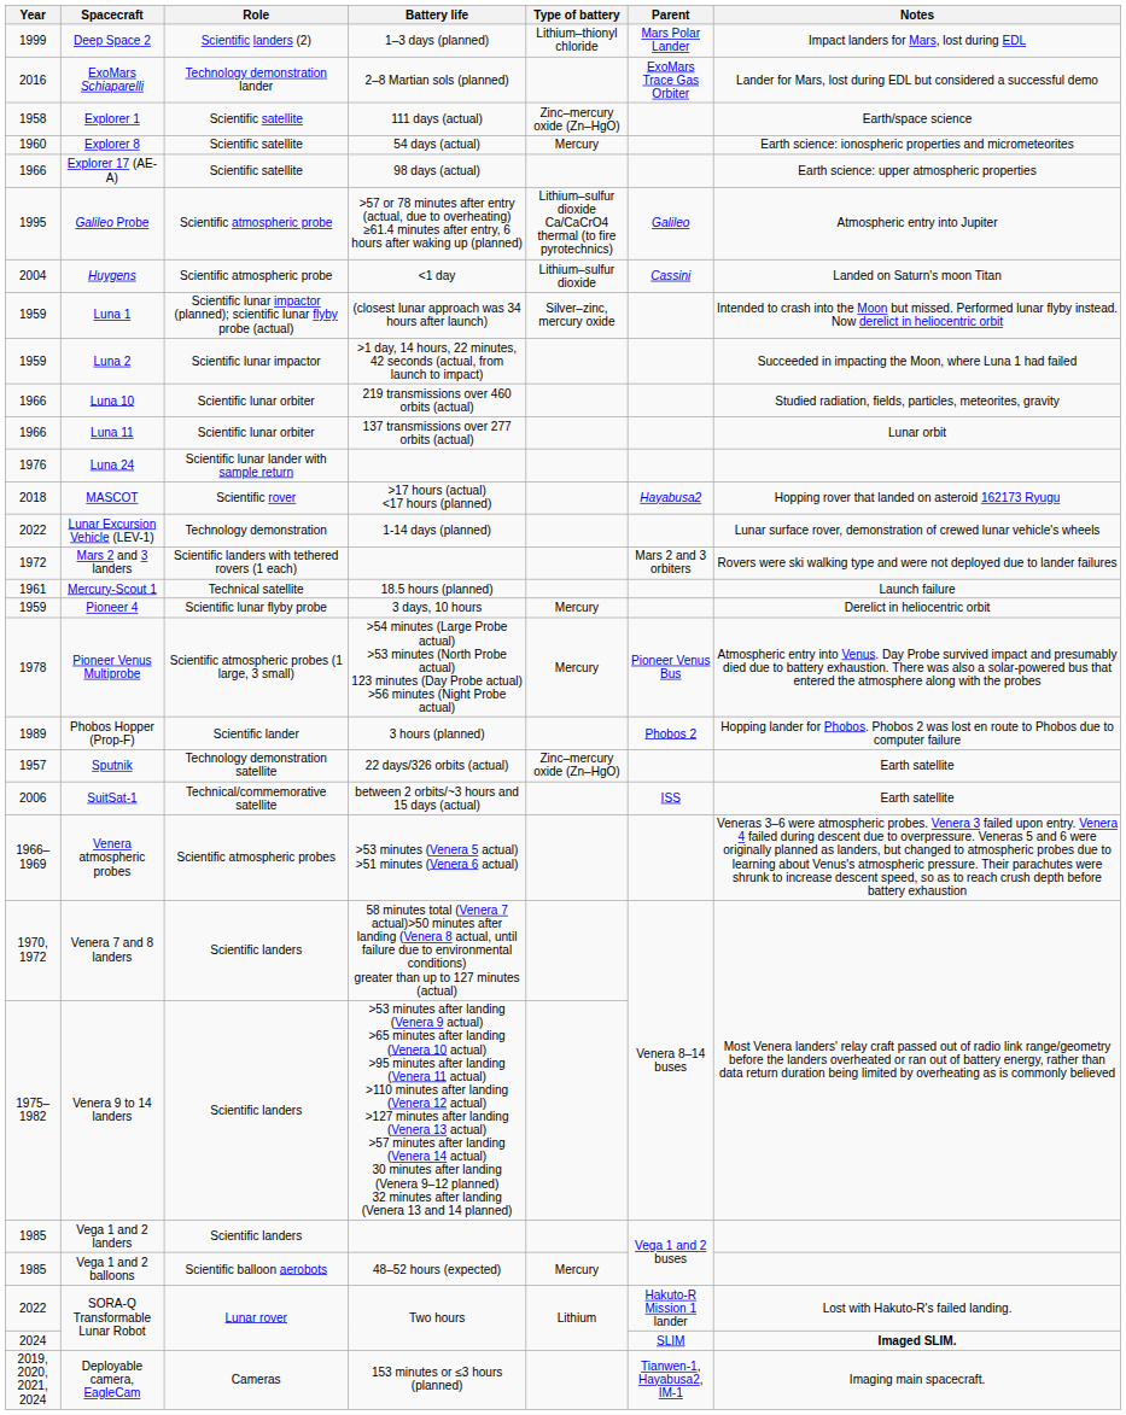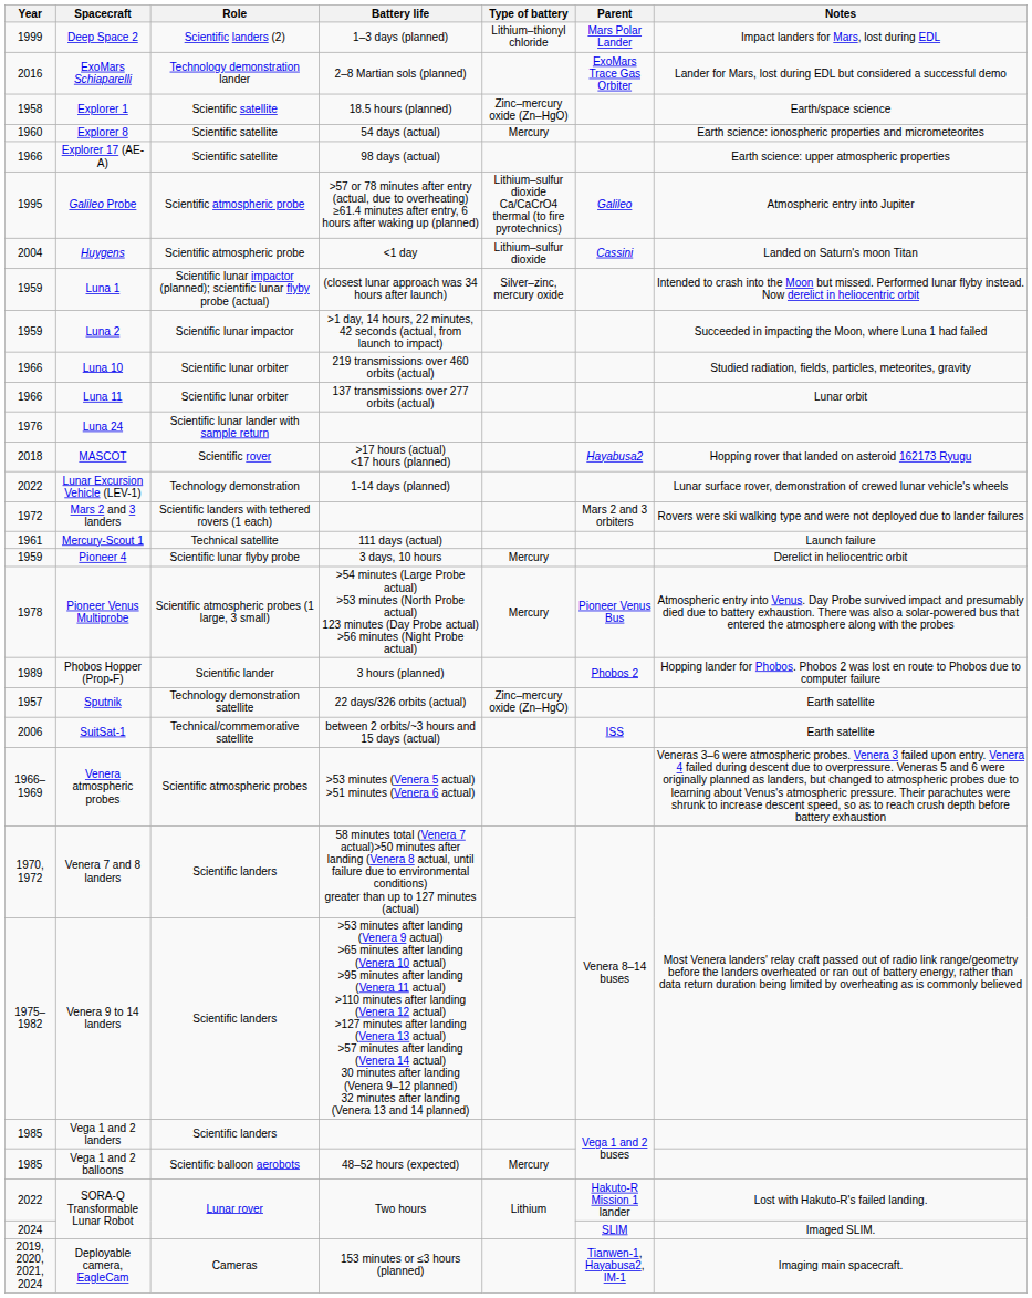Explorer 1 | Battery life: 111 days (actual) -> 18.5 hours (planned)
Mercury-Scout 1 | Battery life: 18.5 hours (planned) -> 111 days (actual)
2024 / SORA-Q Transformable Lunar Robot | Notes: bold -> normal
